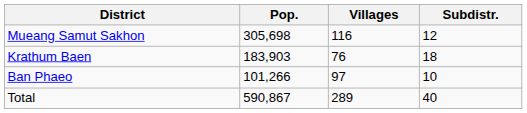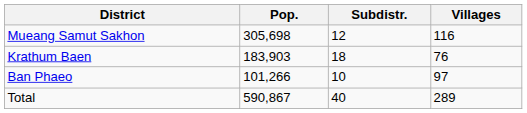columns swapped: Subdistr. <-> Villages
